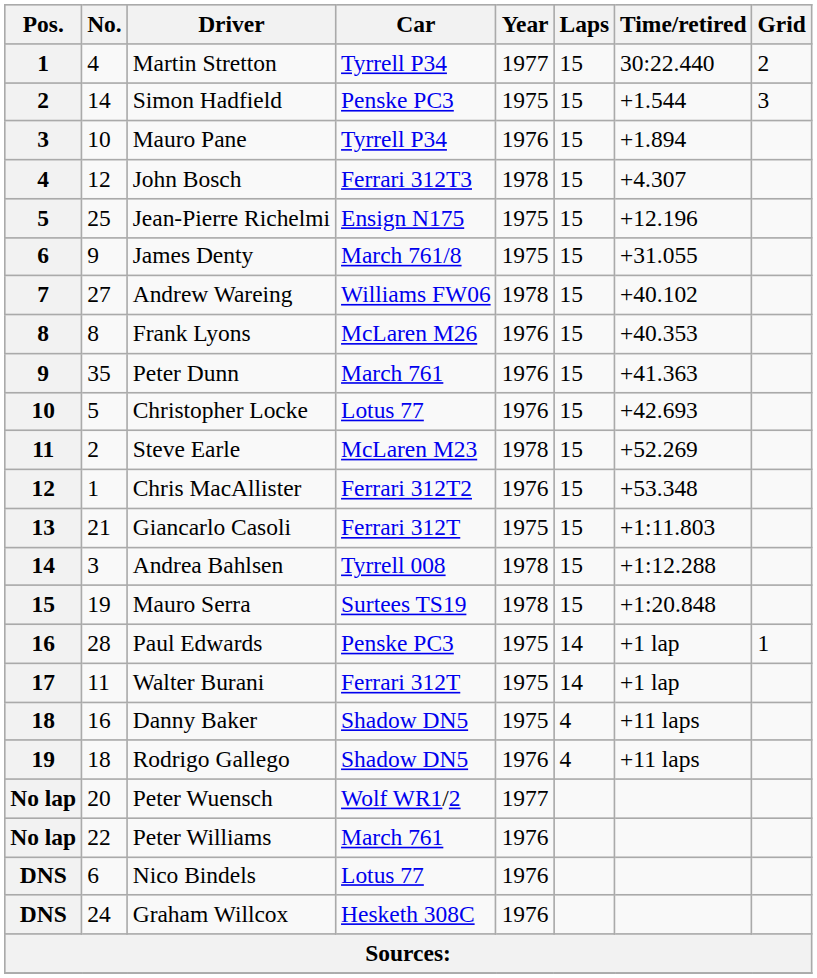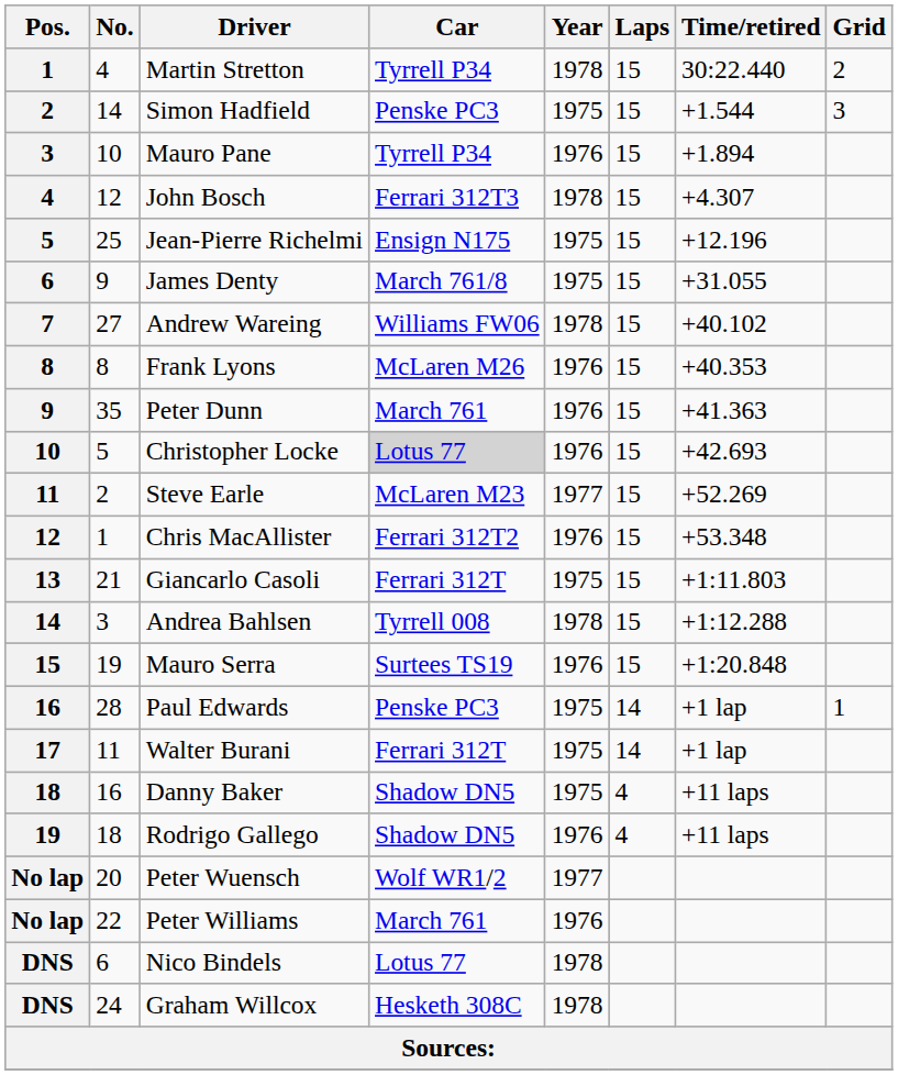Martin Stretton | Year: 1977 -> 1978
Christopher Locke | Car: no background -> lightgrey background
Steve Earle | Year: 1978 -> 1977
Mauro Serra | Year: 1978 -> 1976
Nico Bindels | Year: 1976 -> 1978
Graham Willcox | Year: 1976 -> 1978
